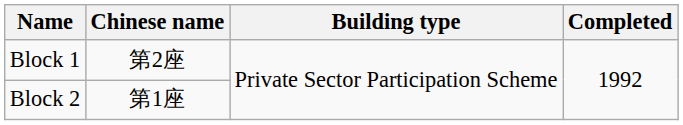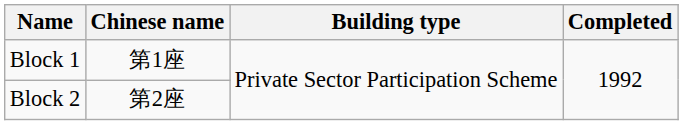Block 1 | Chinese name: 第2座 -> 第1座
Block 2 | Chinese name: 第1座 -> 第2座
